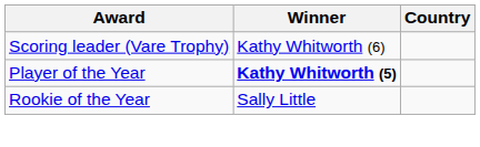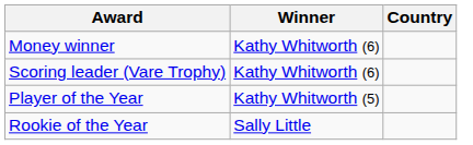+ row: Money winner | Kathy Whitworth (6)
Player of the Year | Winner: bold -> normal
